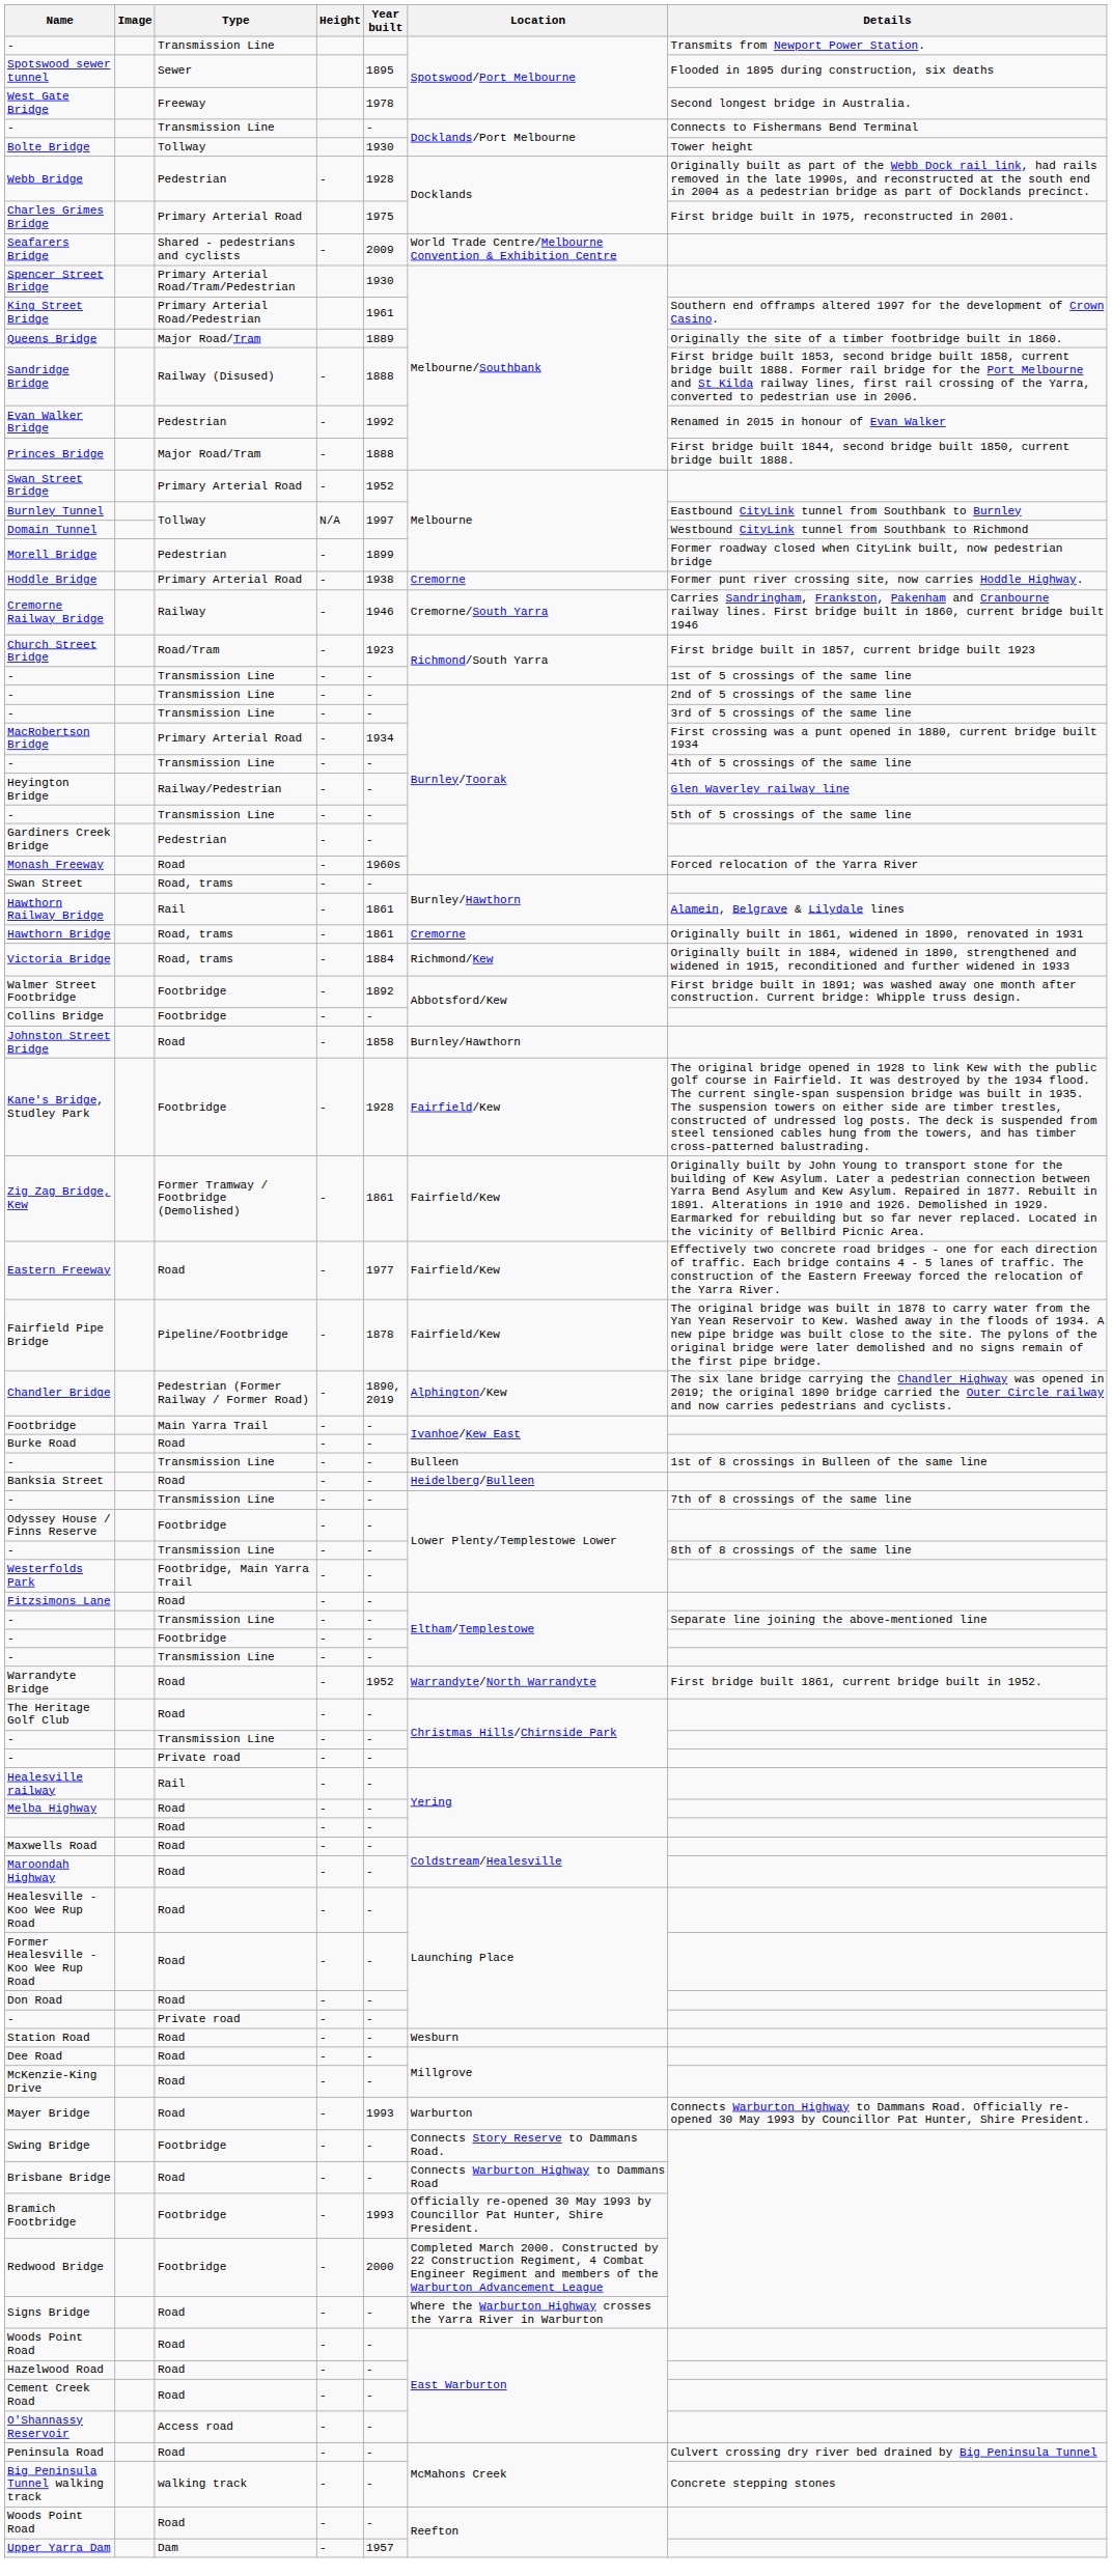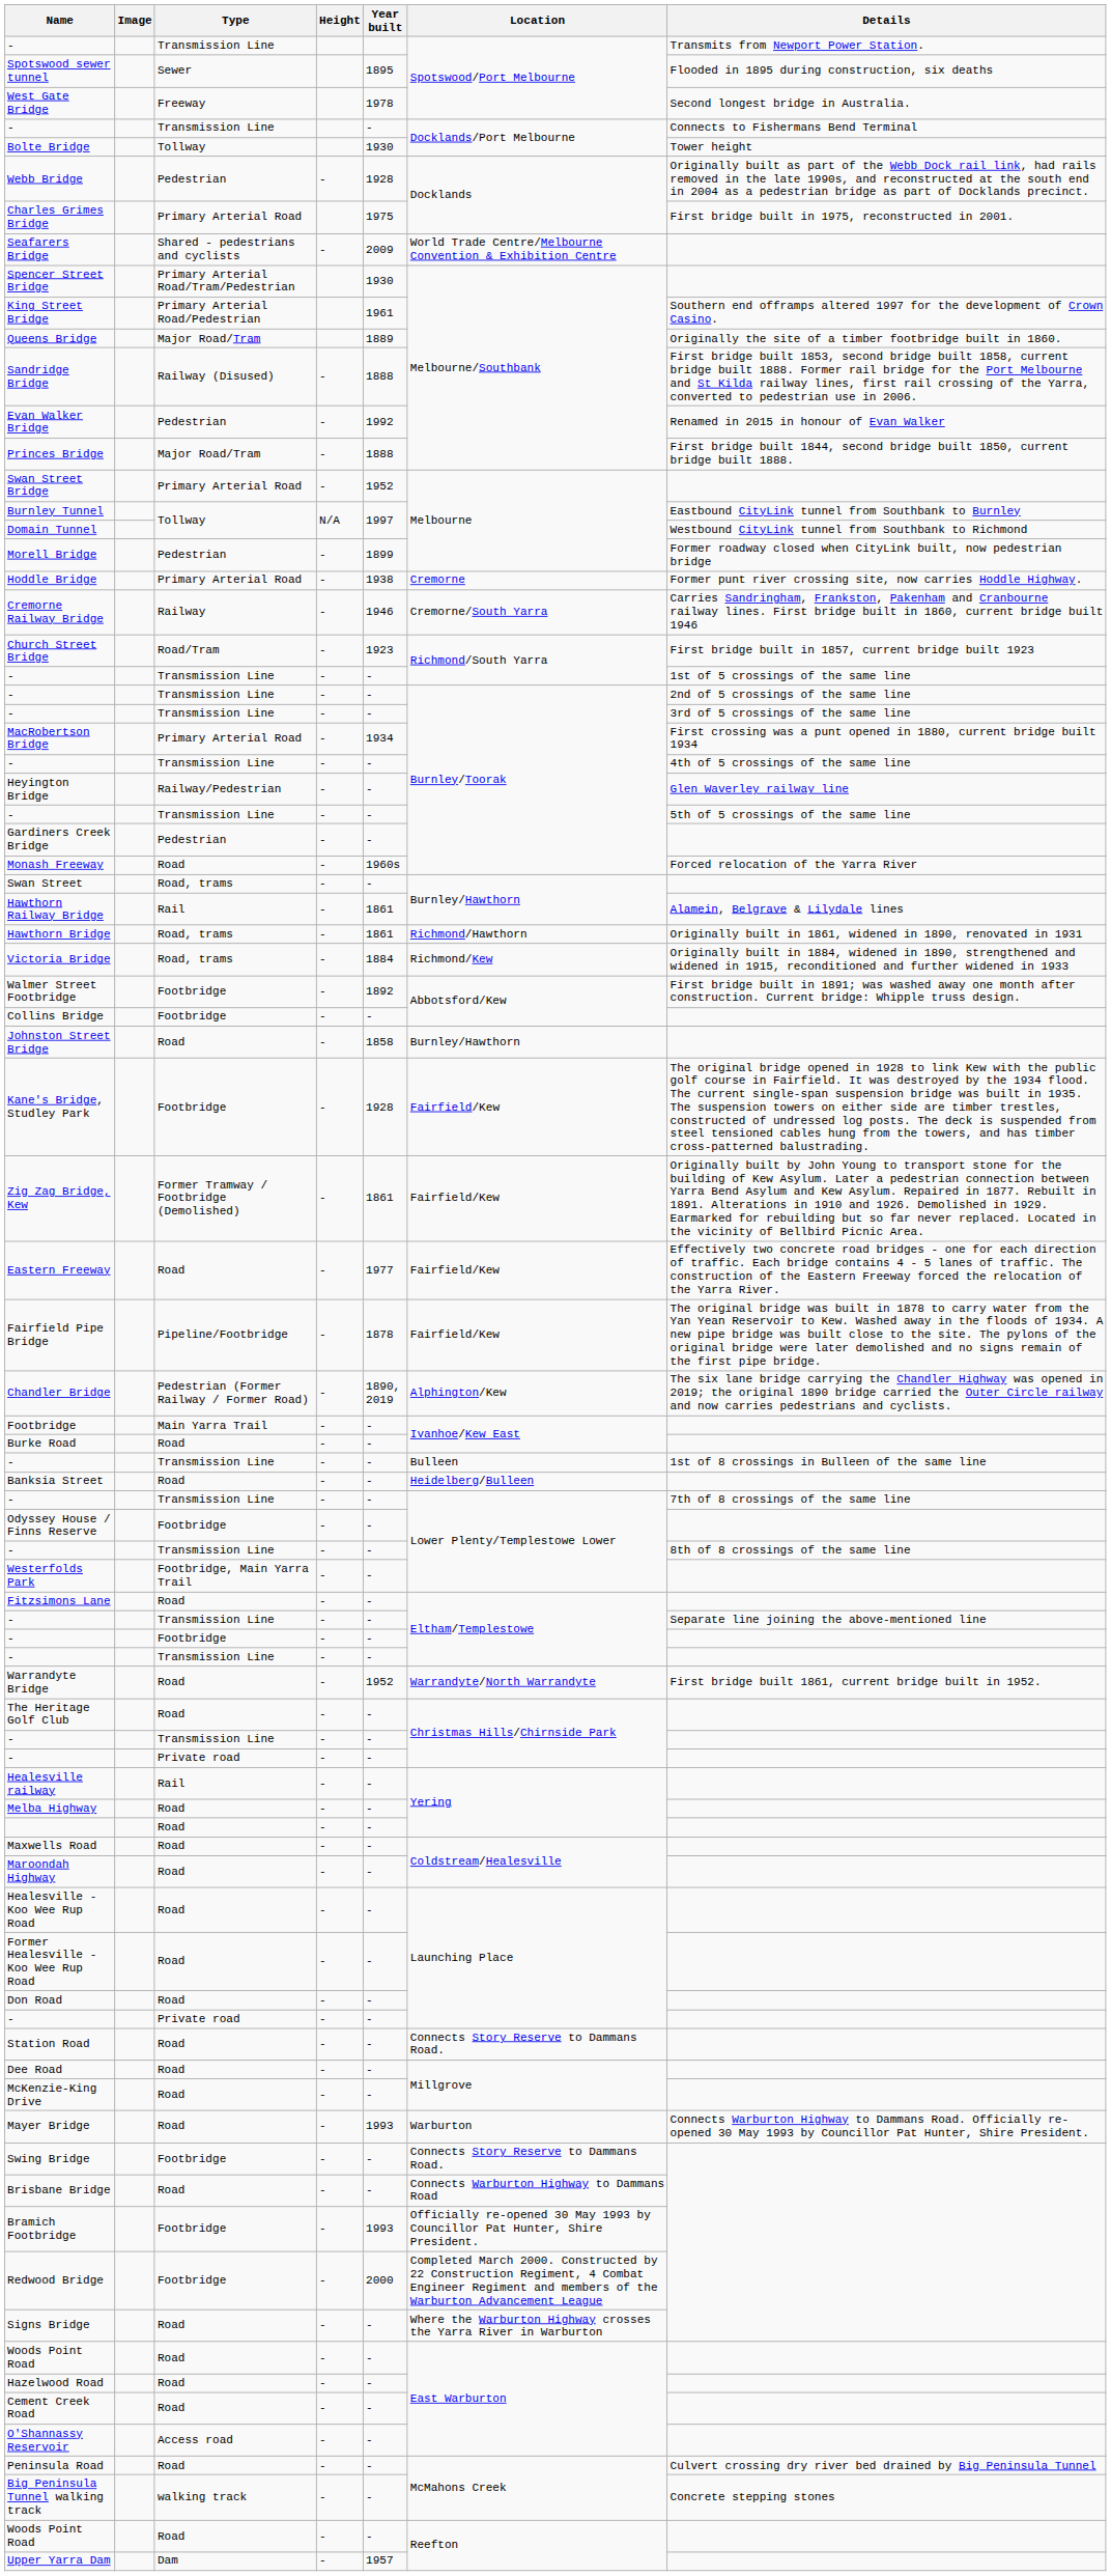Hawthorn Bridge | Location: Cremorne -> Richmond/Hawthorn
Station Road | Location: Wesburn -> Connects Story Reserve to Dammans Road.
